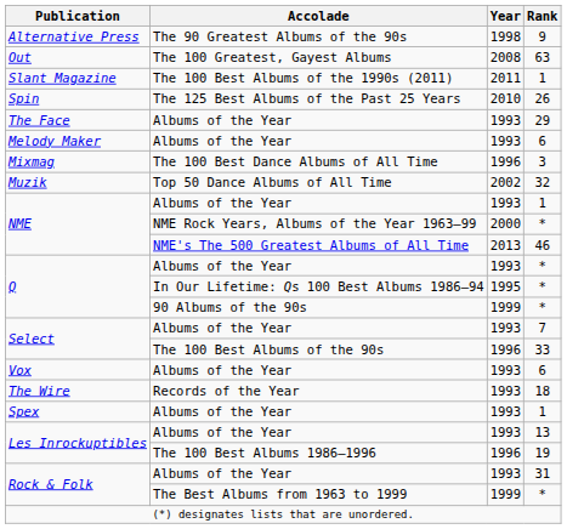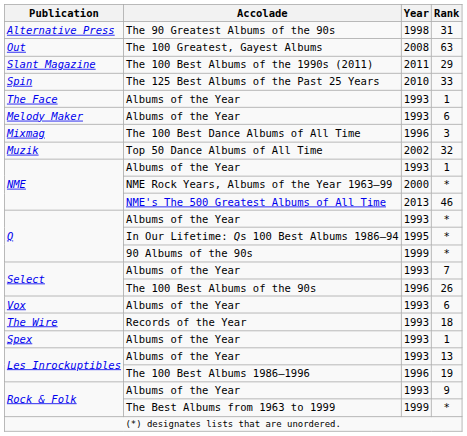Alternative Press | Rank: 9 -> 31
Slant Magazine | Rank: 1 -> 29
Spin | Rank: 26 -> 33
The Face | Rank: 29 -> 1
Select / The 100 Best Albums of the 90s | Rank: 33 -> 26
Rock & Folk / Albums of the Year | Rank: 31 -> 9
